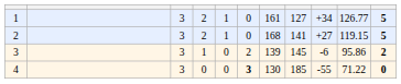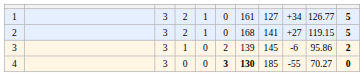4 | column 7: normal -> bold
4 | column 10: 71.22 -> 70.27
